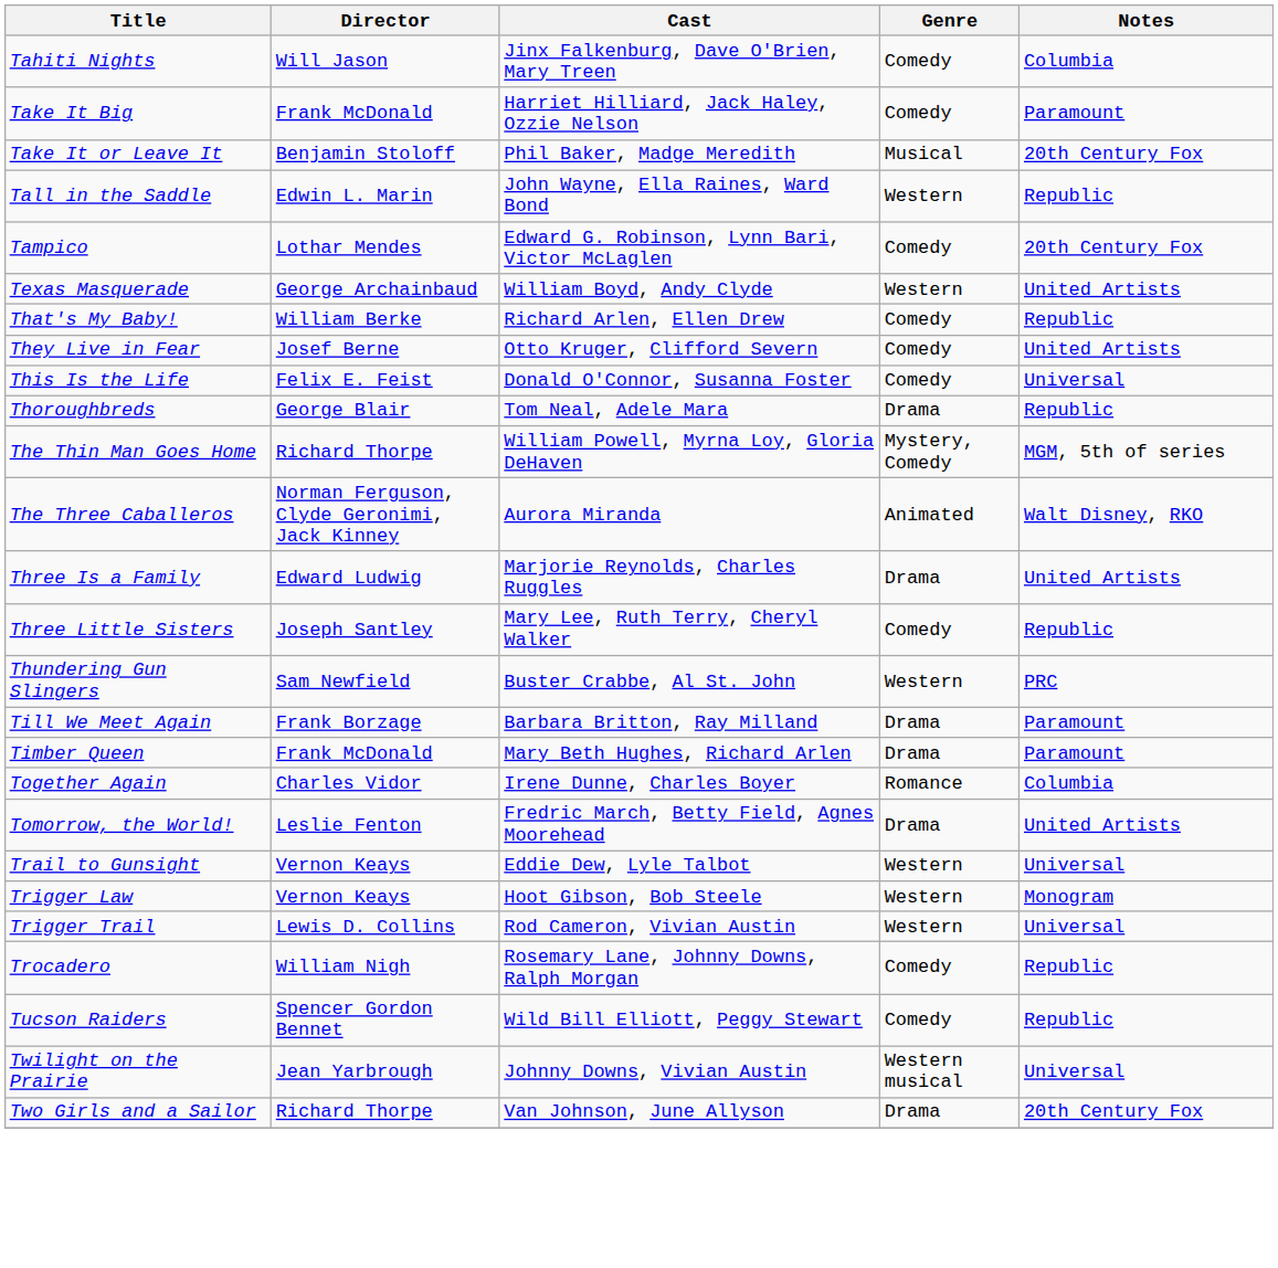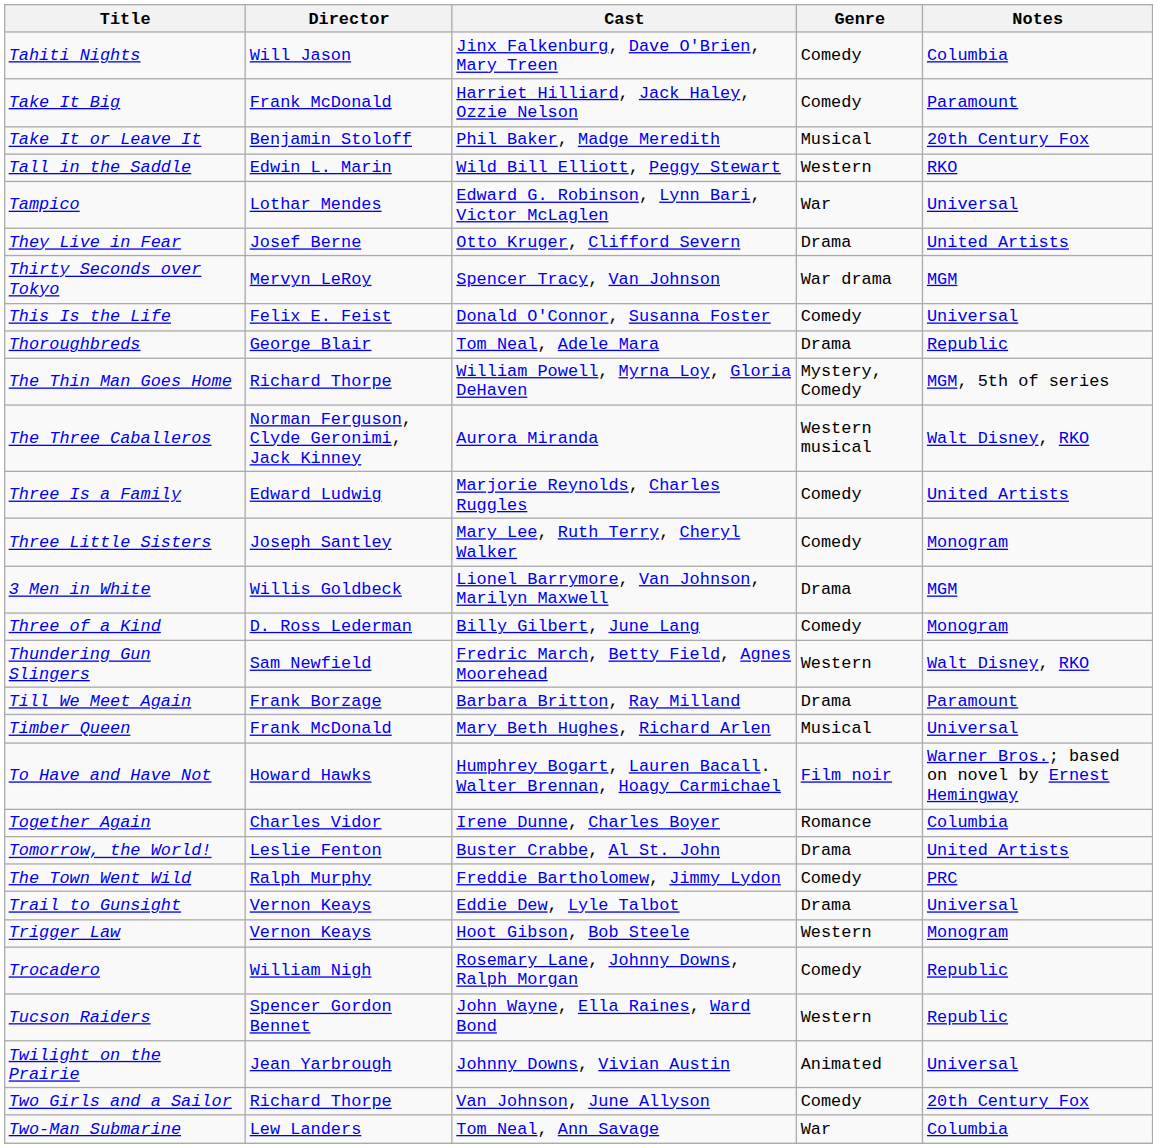Tall in the Saddle | Cast: John Wayne, Ella Raines, Ward Bond -> Wild Bill Elliott, Peggy Stewart
Tall in the Saddle | Notes: Republic -> RKO
Tampico | Genre: Comedy -> War
Tampico | Notes: 20th Century Fox -> Universal
- row: Texas Masquerade | George Archainbaud | William Boyd, Andy Clyde | Western | United Artists
- row: That's My Baby! | William Berke | Richard Arlen, Ellen Drew | Comedy | Republic
They Live in Fear | Genre: Comedy -> Drama
+ row: Thirty Seconds over Tokyo | Mervyn LeRoy | Spencer Tracy, Van Johnson | War drama | MGM
The Three Caballeros | Genre: Animated -> Western musical
Three Is a Family | Genre: Drama -> Comedy
Three Little Sisters | Notes: Republic -> Monogram
+ row: 3 Men in White | Willis Goldbeck | Lionel Barrymore, Van Johnson, Marilyn Maxwell | Drama | MGM
+ row: Three of a Kind | D. Ross Lederman | Billy Gilbert, June Lang | Comedy | Monogram
Thundering Gun Slingers | Cast: Buster Crabbe, Al St. John -> Fredric March, Betty Field, Agnes Moorehead
Thundering Gun Slingers | Notes: PRC -> Walt Disney, RKO
Timber Queen | Genre: Drama -> Musical
Timber Queen | Notes: Paramount -> Universal
+ row: To Have and Have Not | Howard Hawks | Humphrey Bogart, Lauren Bacall. Walter Brennan, Hoagy Carmichael | Film noir | Warner Bros.; based on novel by Ernest Hemingway
Tomorrow, the World! | Cast: Fredric March, Betty Field, Agnes Moorehead -> Buster Crabbe, Al St. John
+ row: The Town Went Wild | Ralph Murphy | Freddie Bartholomew, Jimmy Lydon | Comedy | PRC
Trail to Gunsight | Genre: Western -> Drama
- row: Trigger Trail | Lewis D. Collins | Rod Cameron, Vivian Austin | Western | Universal
Tucson Raiders | Cast: Wild Bill Elliott, Peggy Stewart -> John Wayne, Ella Raines, Ward Bond
Tucson Raiders | Genre: Comedy -> Western
Twilight on the Prairie | Genre: Western musical -> Animated
Two Girls and a Sailor | Genre: Drama -> Comedy
+ row: Two-Man Submarine | Lew Landers | Tom Neal, Ann Savage | War | Columbia
